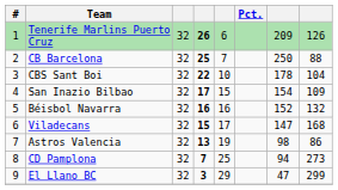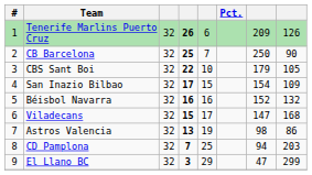CB Barcelona | column 8: 88 -> 90
CBS Sant Boi | column 7: 178 -> 179
CBS Sant Boi | column 8: 104 -> 105
CD Pamplona | column 8: 273 -> 203
